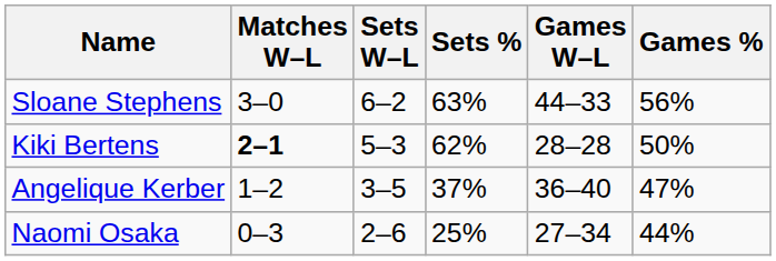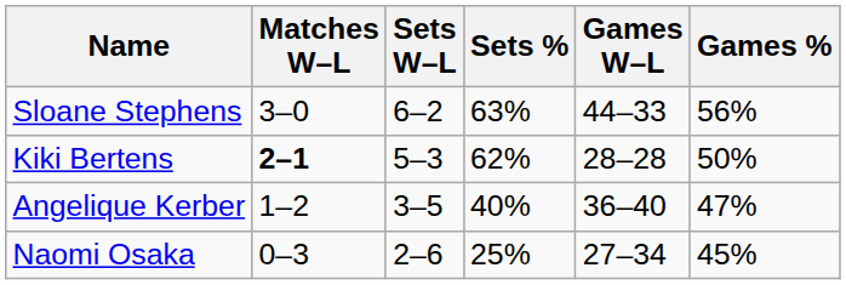Angelique Kerber | Sets %: 37% -> 40%
Naomi Osaka | Games %: 44% -> 45%
